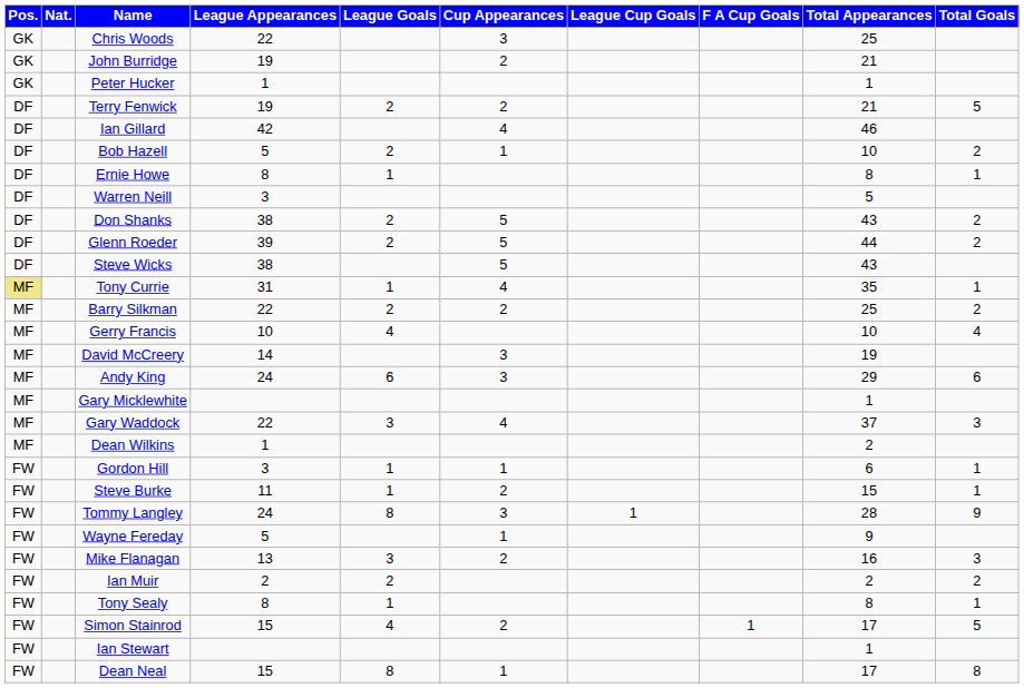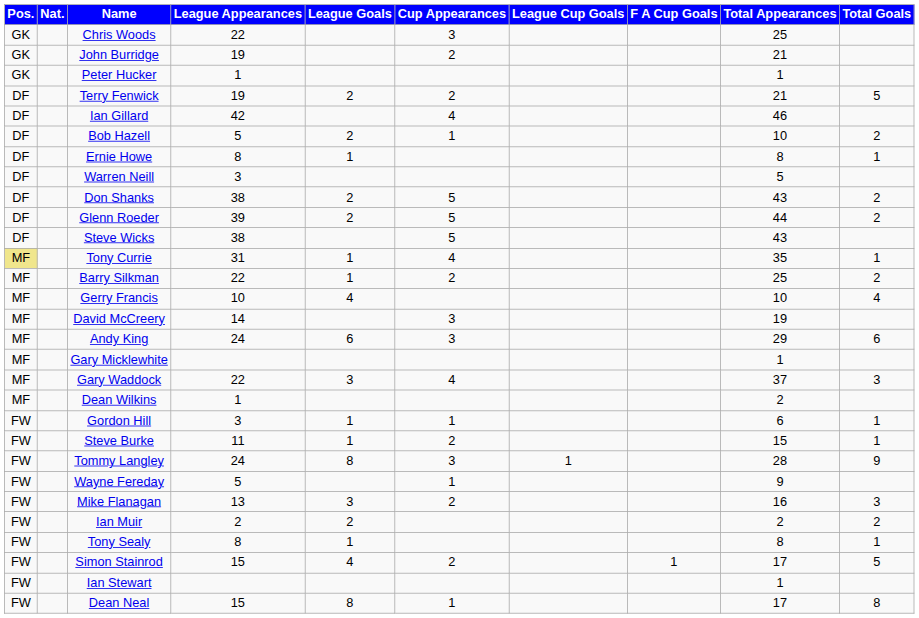Barry Silkman | League Goals: 2 -> 1
